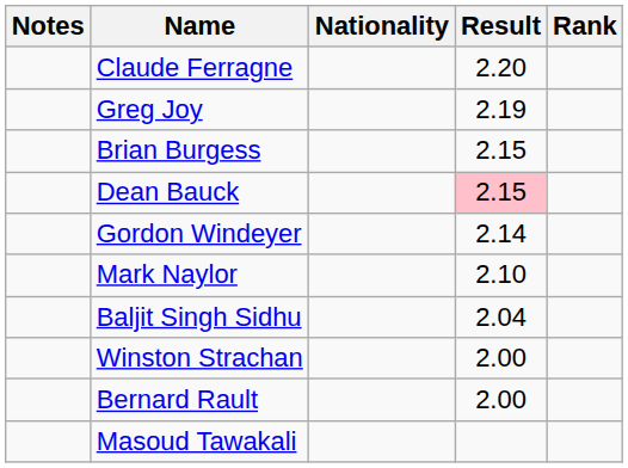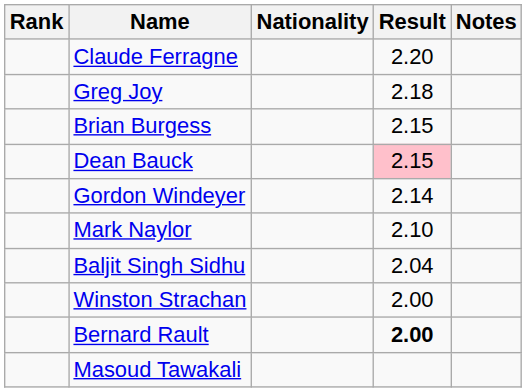columns swapped: Rank <-> Notes
Greg Joy | Result: 2.19 -> 2.18
Bernard Rault | Result: normal -> bold
